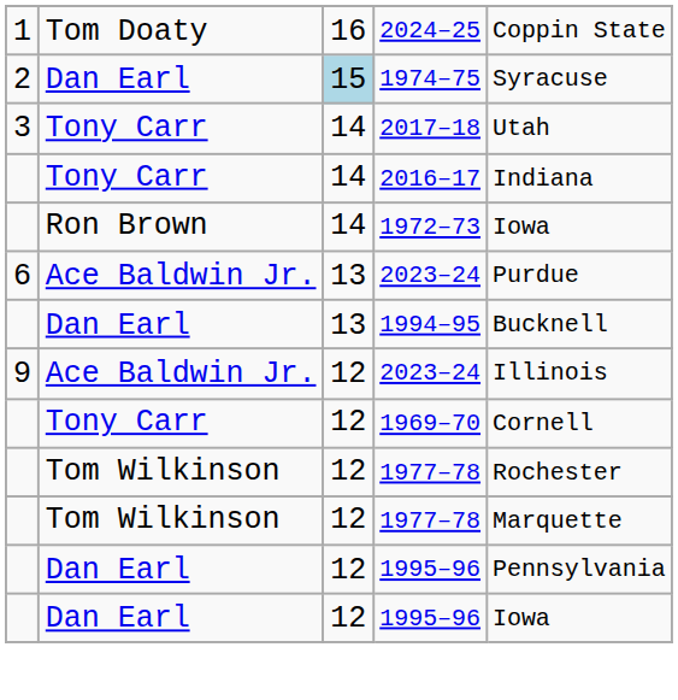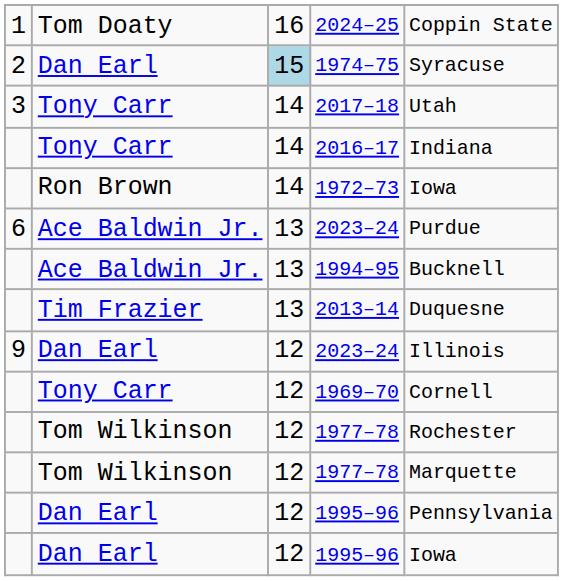1994–95 | column 2: Dan Earl -> Ace Baldwin Jr.
+ row: Tim Frazier | 13 | 2013–14 | Duquesne
9 / 2023–24 | column 2: Ace Baldwin Jr. -> Dan Earl
